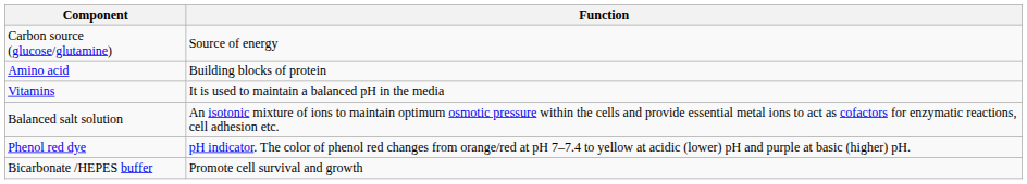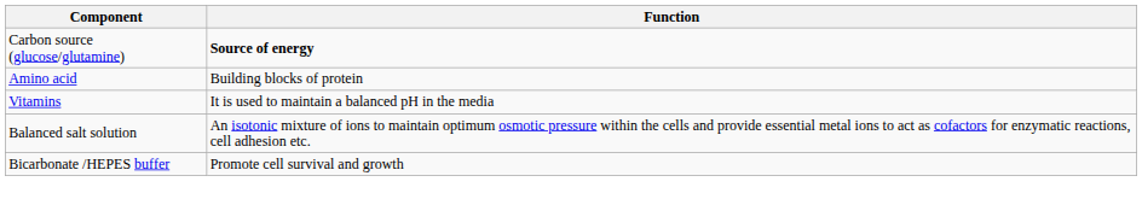Carbon source (glucose/glutamine) | Function: normal -> bold
- row: Phenol red dye | pH indicator. The color of phenol red changes from orange/red at pH 7–7.4 to yellow at acidic (lower) pH and purple at basic (higher) pH.
